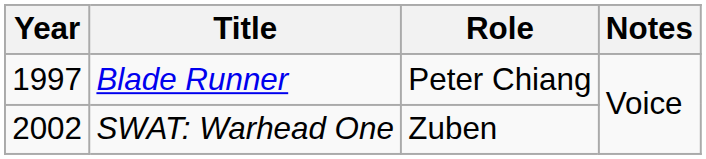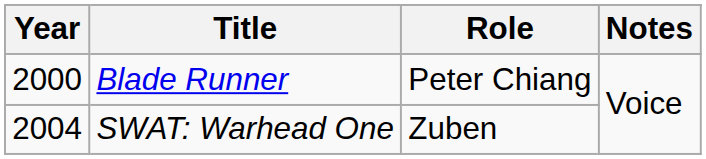Blade Runner | Year: 1997 -> 2000
SWAT: Warhead One | Year: 2002 -> 2004
